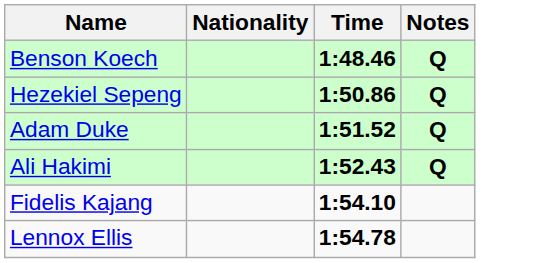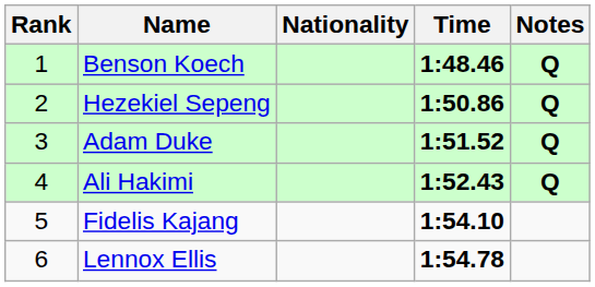+ column: Rank | 1 | 2 | 3 | 4 | 5 | 6
